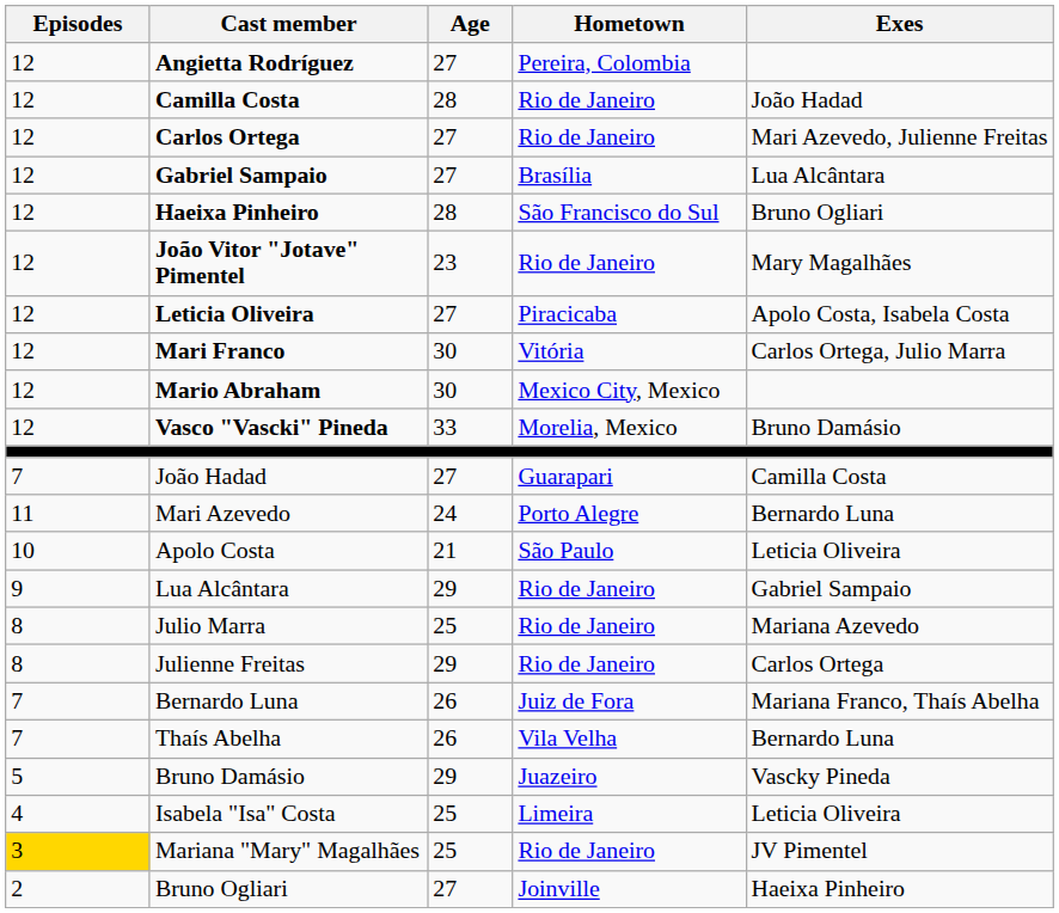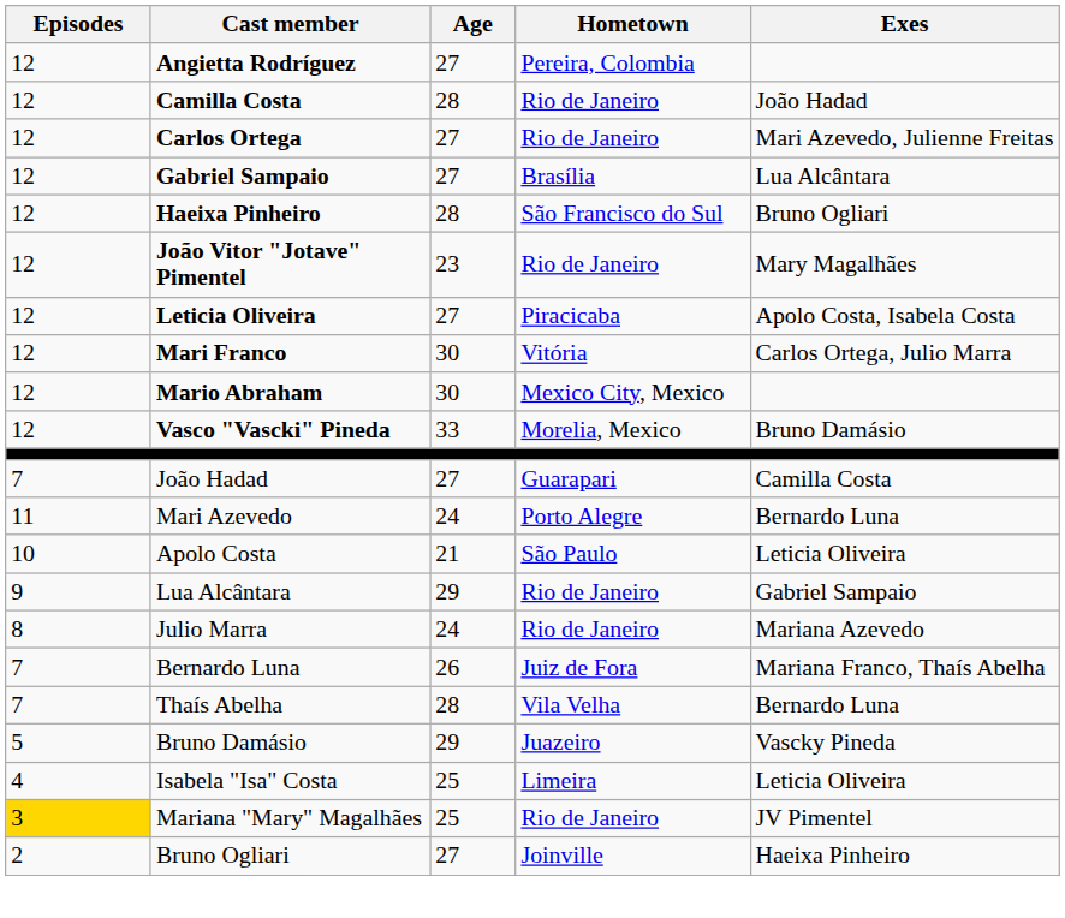Julio Marra | Age: 25 -> 24
- row: 8 | Julienne Freitas | 29 | Rio de Janeiro | Carlos Ortega
Thaís Abelha | Age: 26 -> 28
